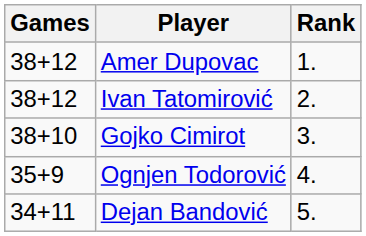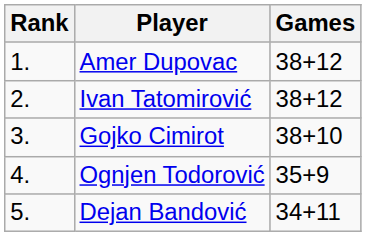columns swapped: Rank <-> Games
